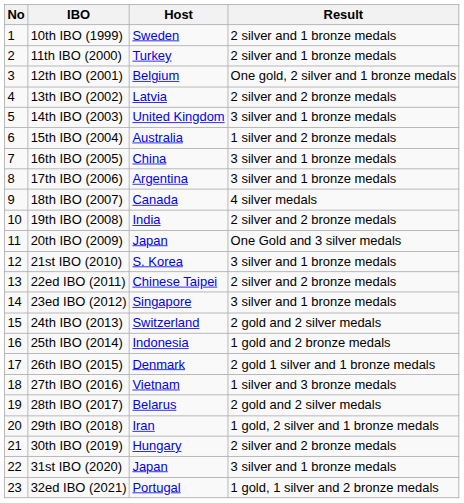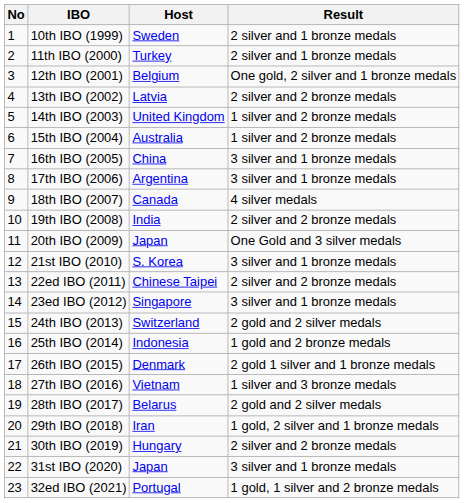14th IBO (2003) | Result: 3 silver and 1 bronze medals -> 1 silver and 2 bronze medals
